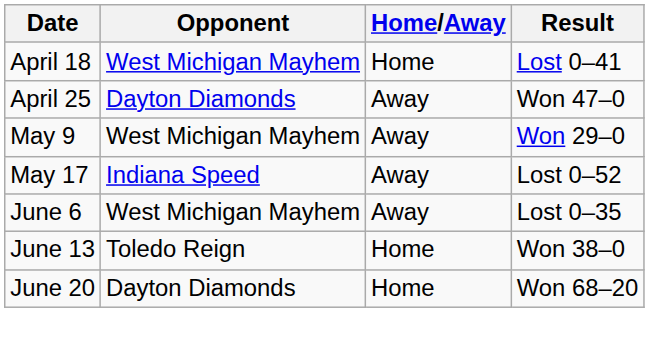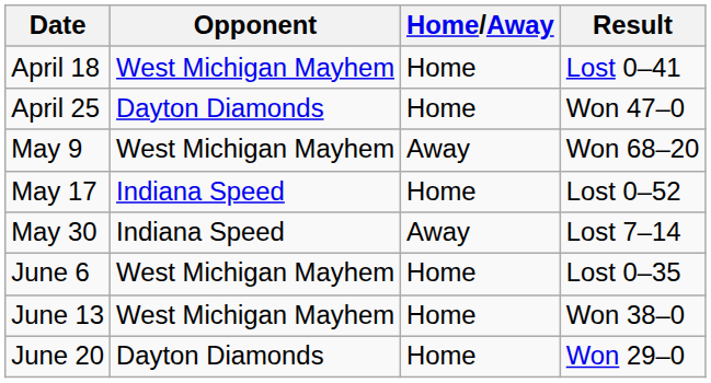April 25 | Home/Away: Away -> Home
May 9 | Result: Won 29–0 -> Won 68–20
May 17 | Home/Away: Away -> Home
+ row: May 30 | Indiana Speed | Away | Lost 7–14
June 6 | Home/Away: Away -> Home
June 13 | Opponent: Toledo Reign -> West Michigan Mayhem
June 20 | Result: Won 68–20 -> Won 29–0
